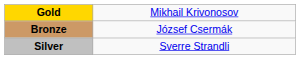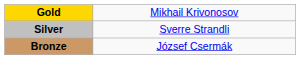rows swapped: Silver <-> Bronze
